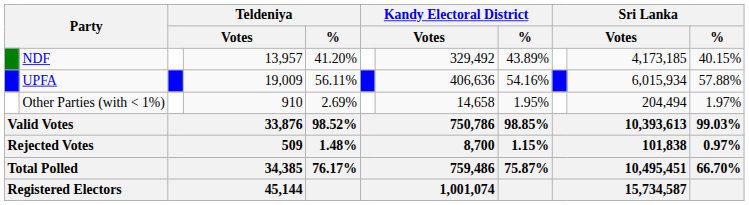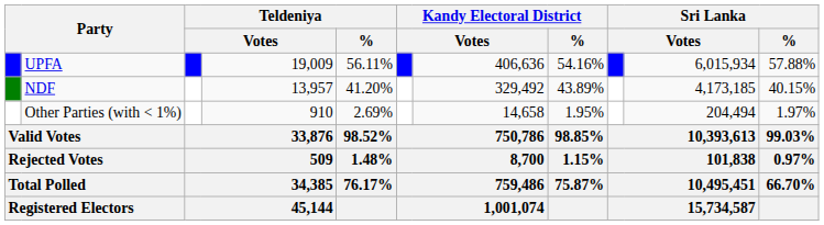rows swapped: UPFA <-> NDF
